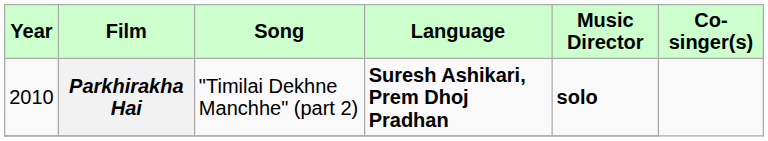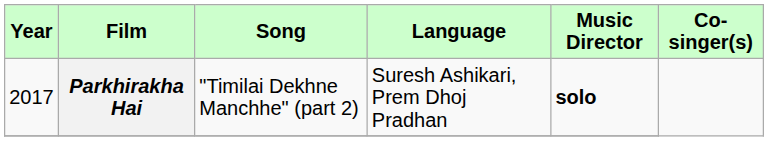Parkhirakha Hai | Year: 2010 -> 2017
Parkhirakha Hai | Language: bold -> normal
